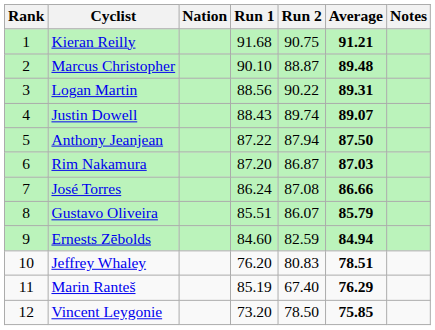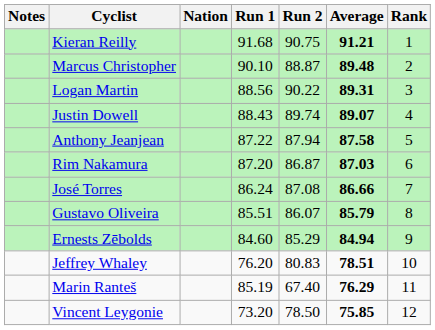columns swapped: Rank <-> Notes
Anthony Jeanjean | Average: 87.50 -> 87.58
Ernests Zēbolds | Run 2: 82.59 -> 85.29
